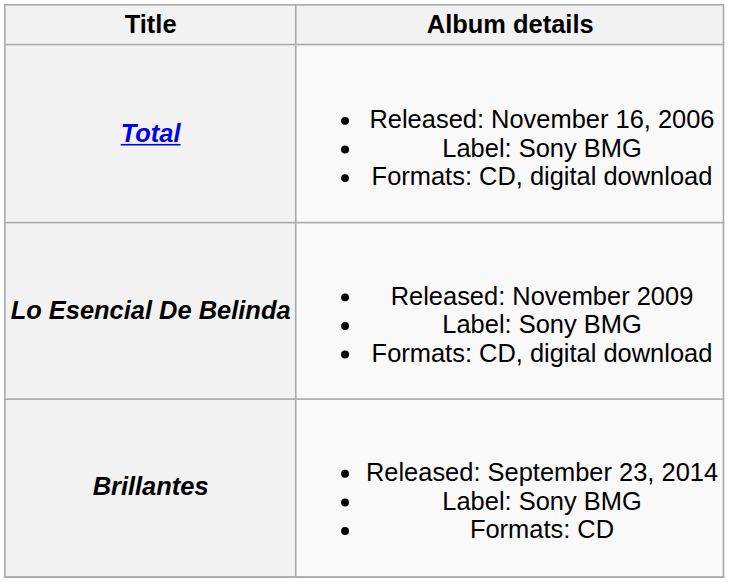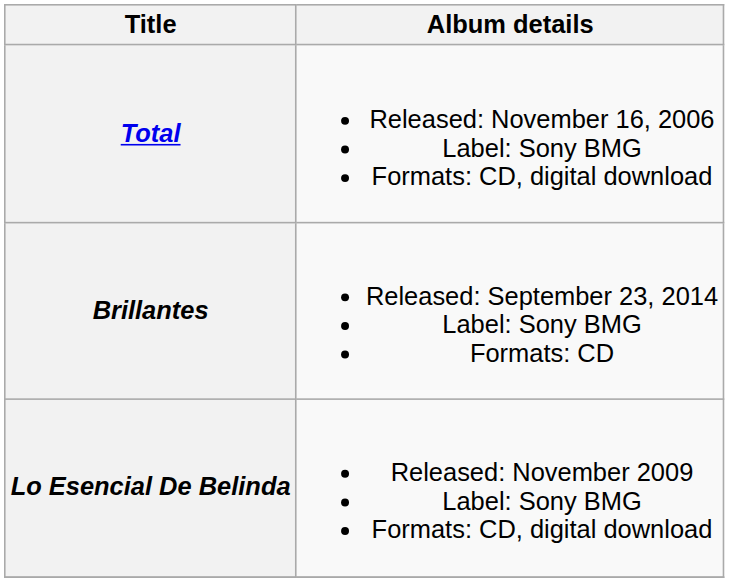rows swapped: Lo Esencial De Belinda <-> Brillantes
